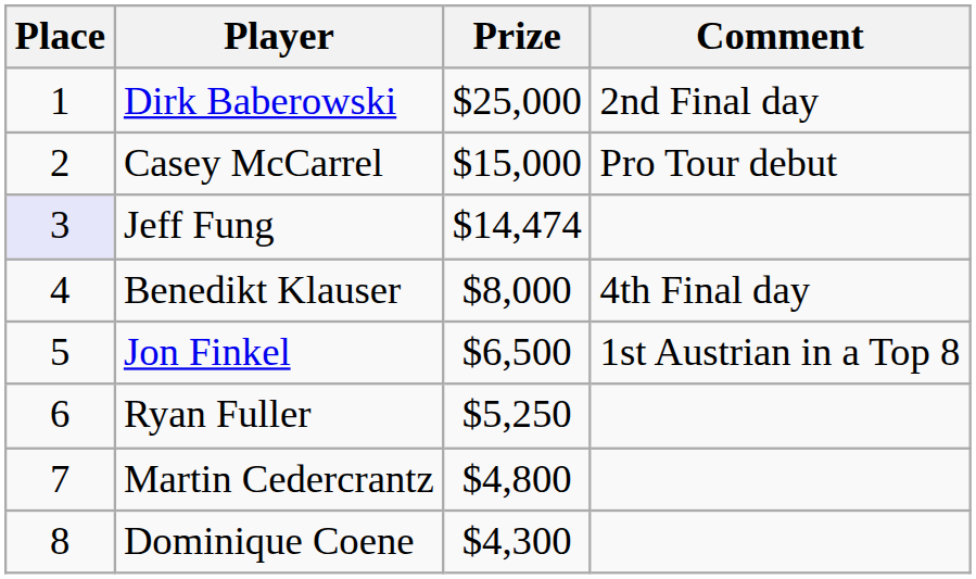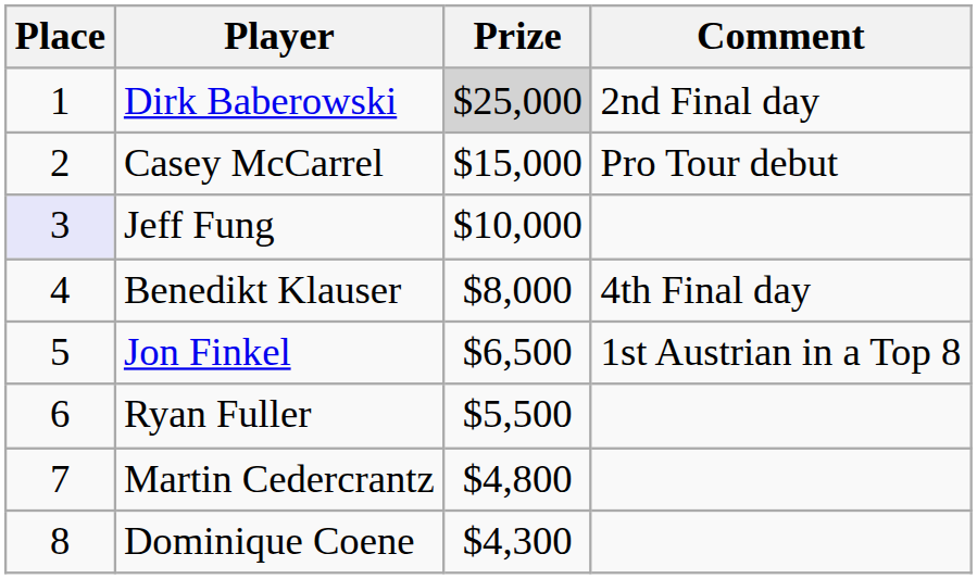Dirk Baberowski | Prize: no background -> lightgrey background
Jeff Fung | Prize: $14,474 -> $10,000
Ryan Fuller | Prize: $5,250 -> $5,500
